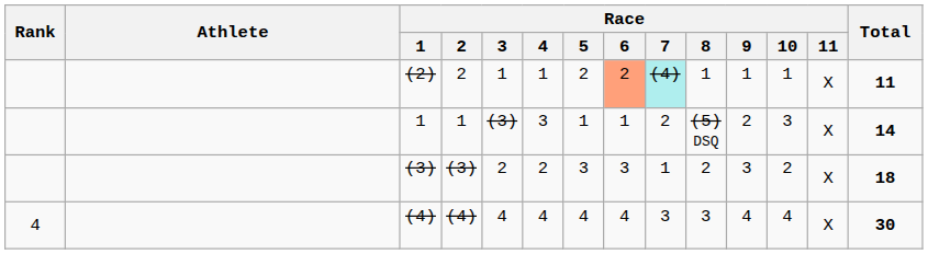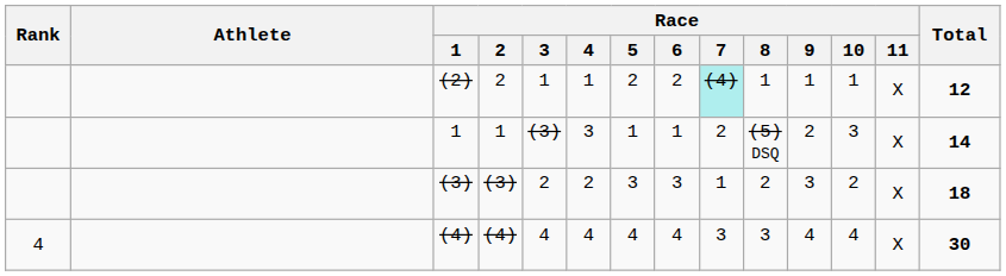(2) | Race / 6: lightsalmon background -> no background
(2) | Total: 11 -> 12
